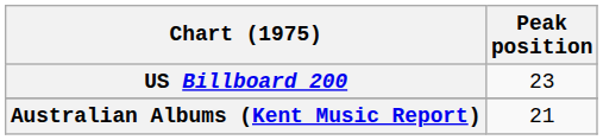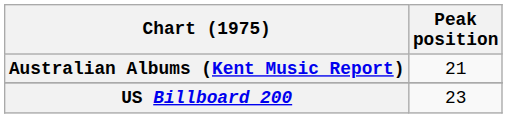rows swapped: Australian Albums (Kent Music Report) <-> US Billboard 200
